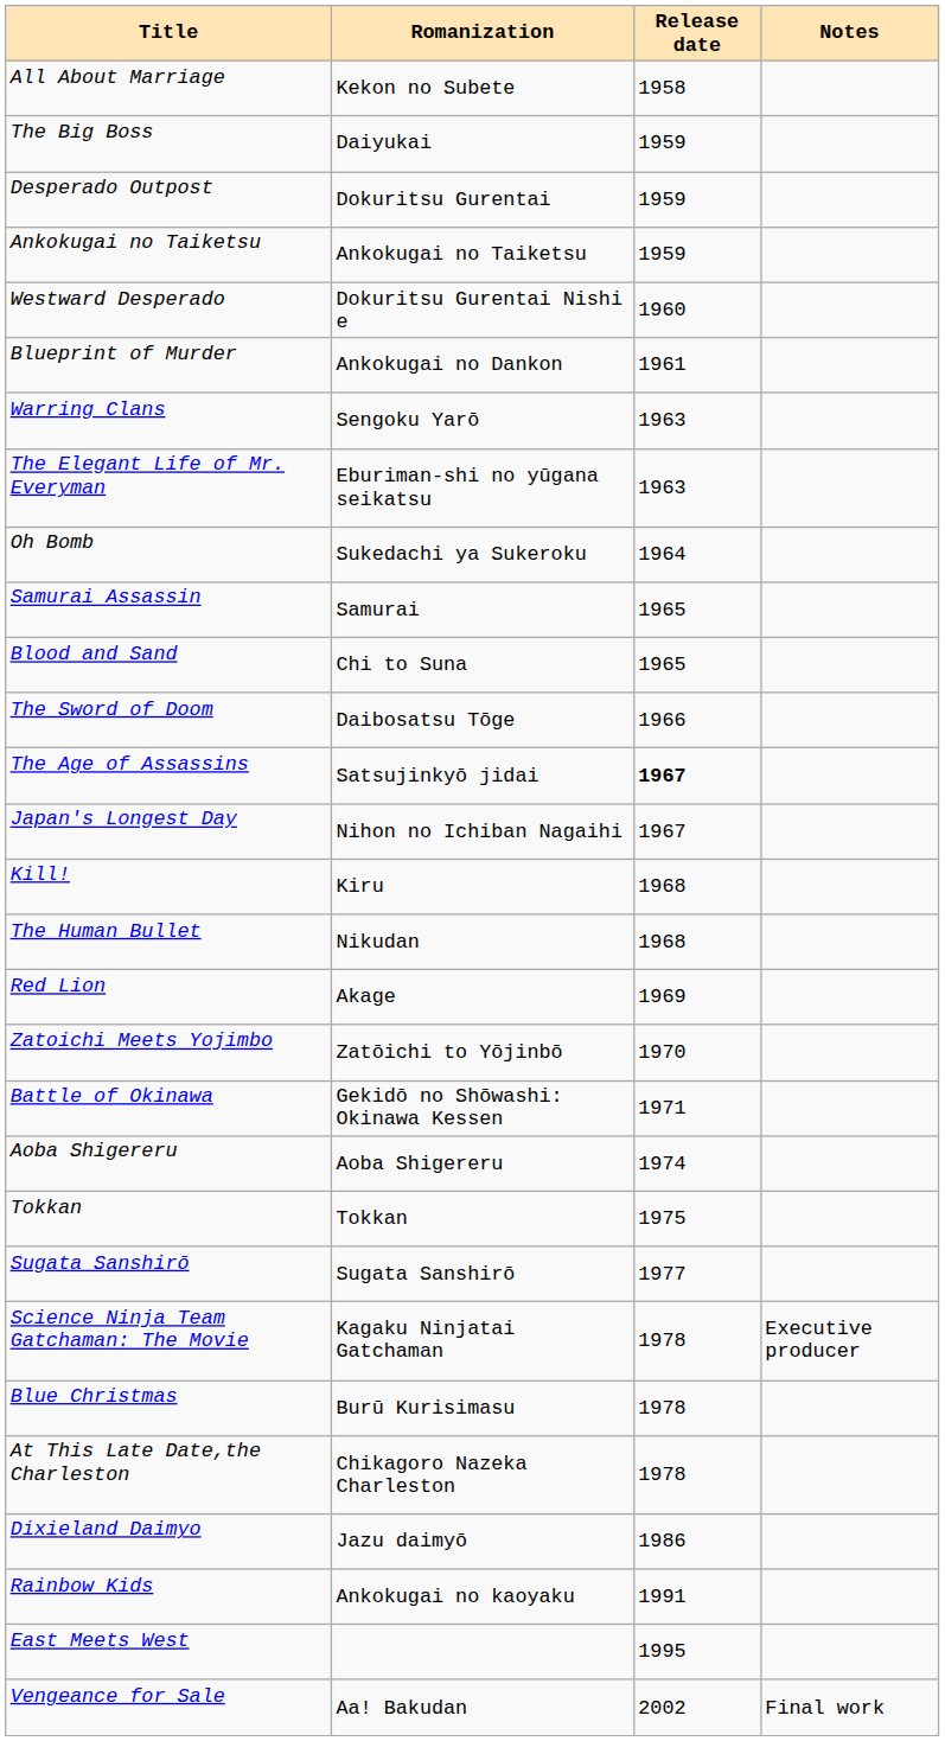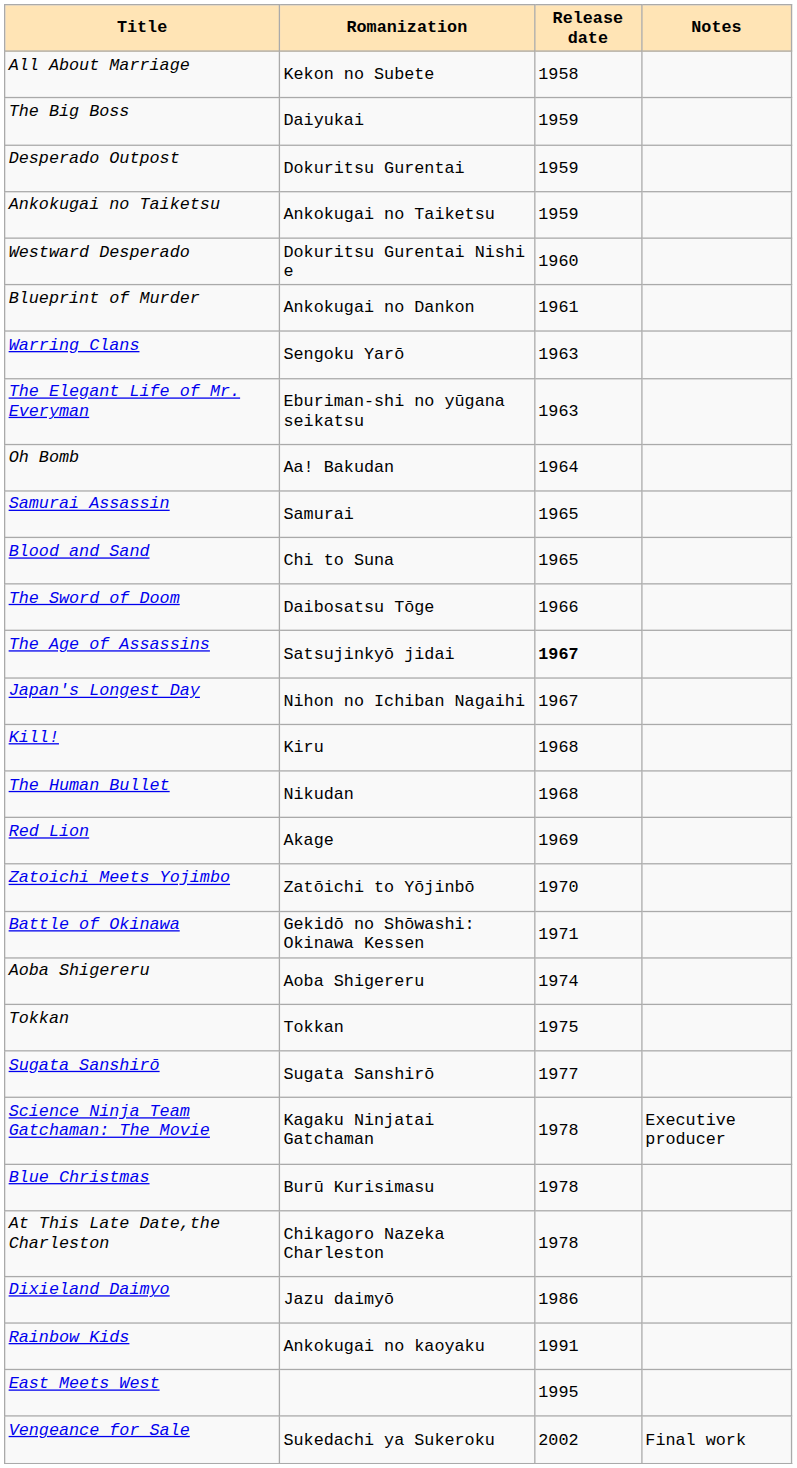Oh Bomb | Romanization: Sukedachi ya Sukeroku -> Aa! Bakudan
Vengeance for Sale | Romanization: Aa! Bakudan -> Sukedachi ya Sukeroku
